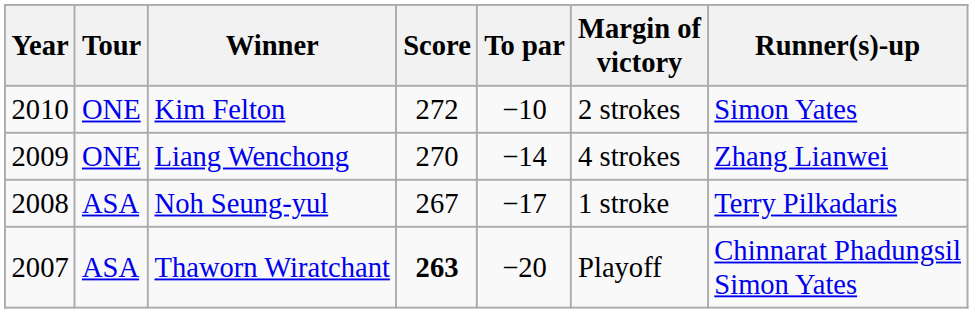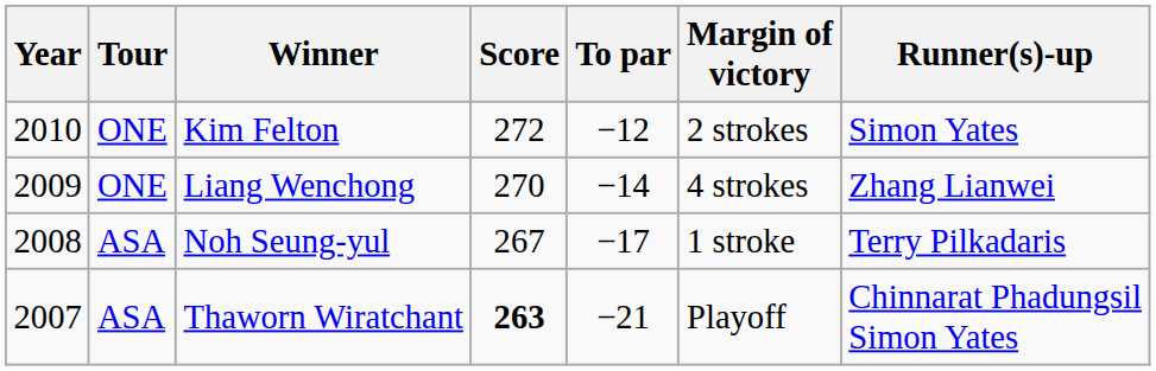Kim Felton | To par: −10 -> −12
Thaworn Wiratchant | To par: −20 -> −21
